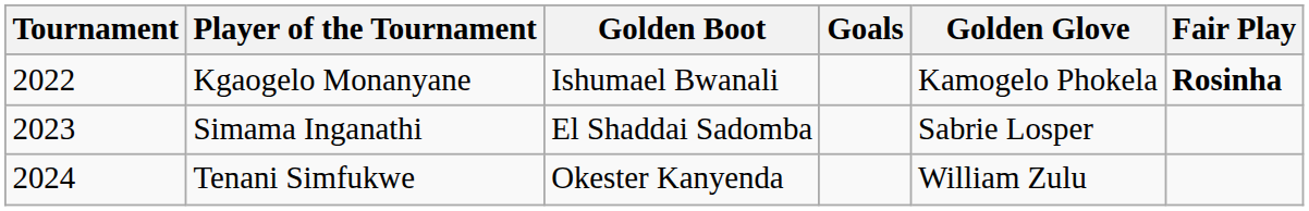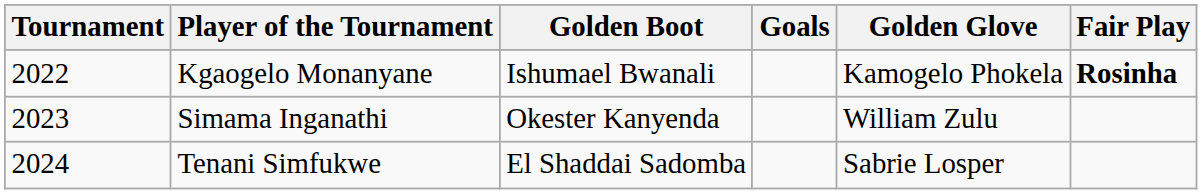Simama Inganathi | Golden Boot: El Shaddai Sadomba -> Okester Kanyenda
Simama Inganathi | Golden Glove: Sabrie Losper -> William Zulu
Tenani Simfukwe | Golden Boot: Okester Kanyenda -> El Shaddai Sadomba
Tenani Simfukwe | Golden Glove: William Zulu -> Sabrie Losper
